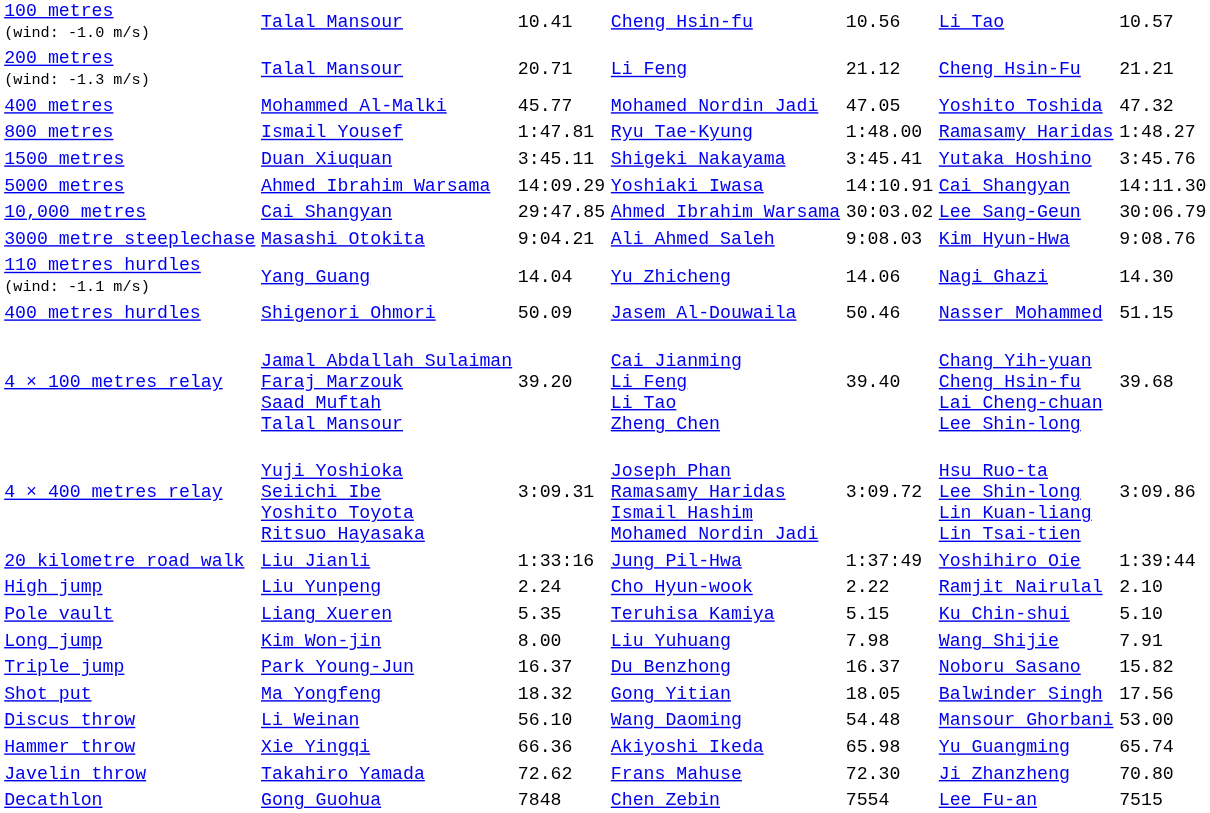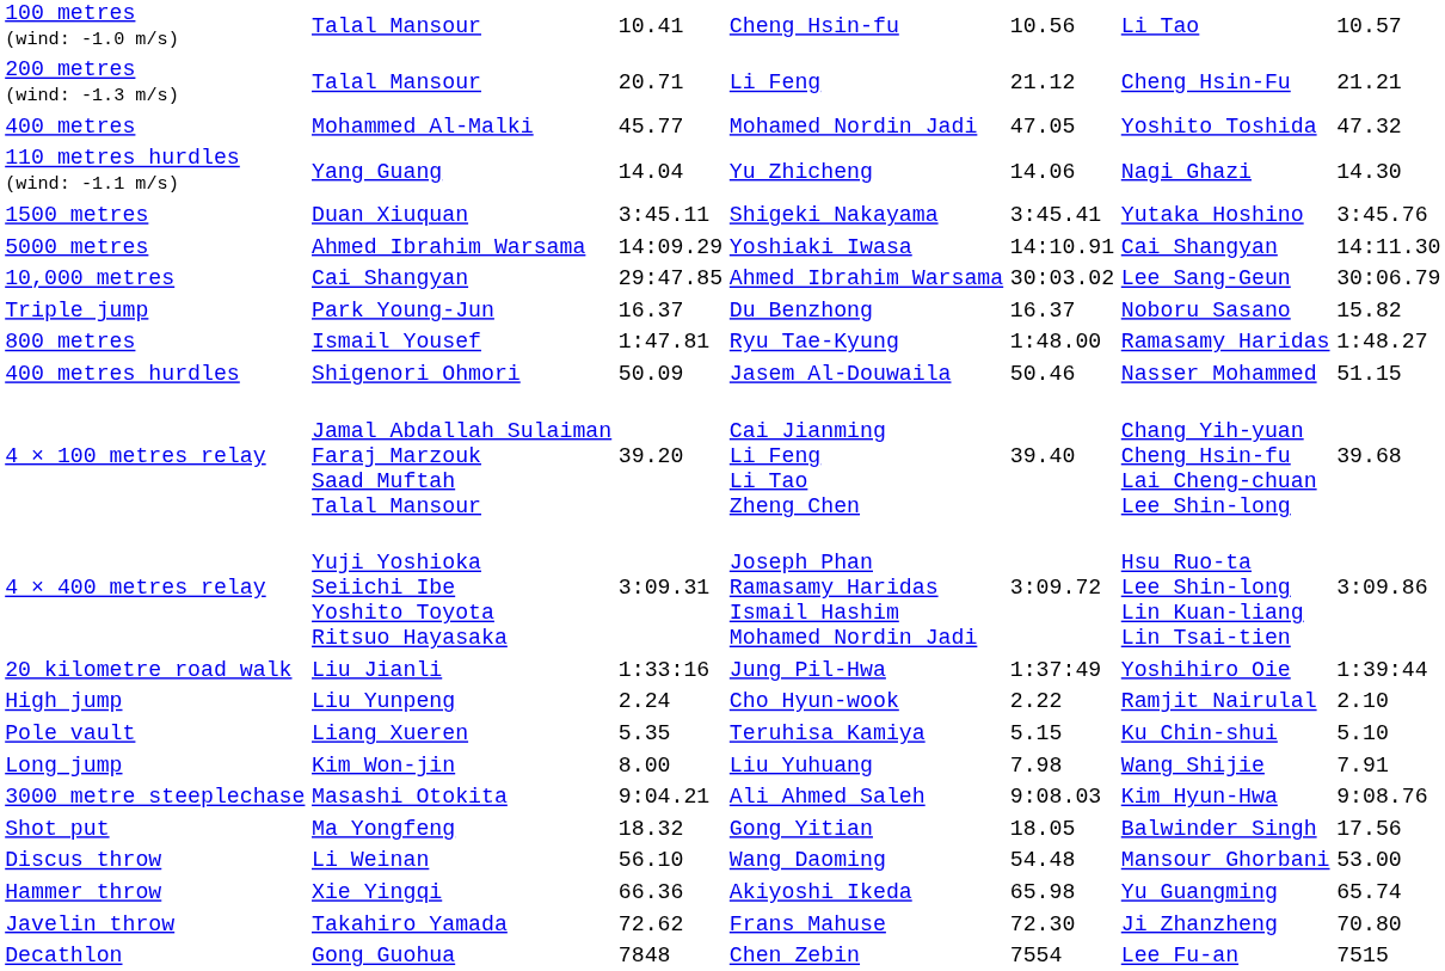rows swapped: 800 metres <-> 110 metres hurdles (wind: -1.1 m/s)
rows swapped: 3000 metre steeplechase <-> Triple jump
